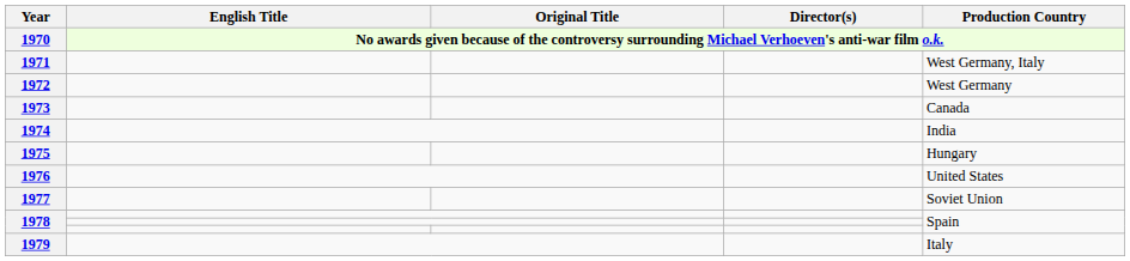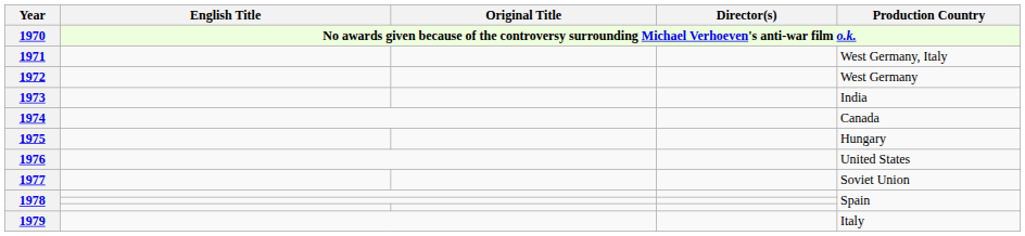1973 | column 5: Canada -> India
1974 | column 5: India -> Canada
